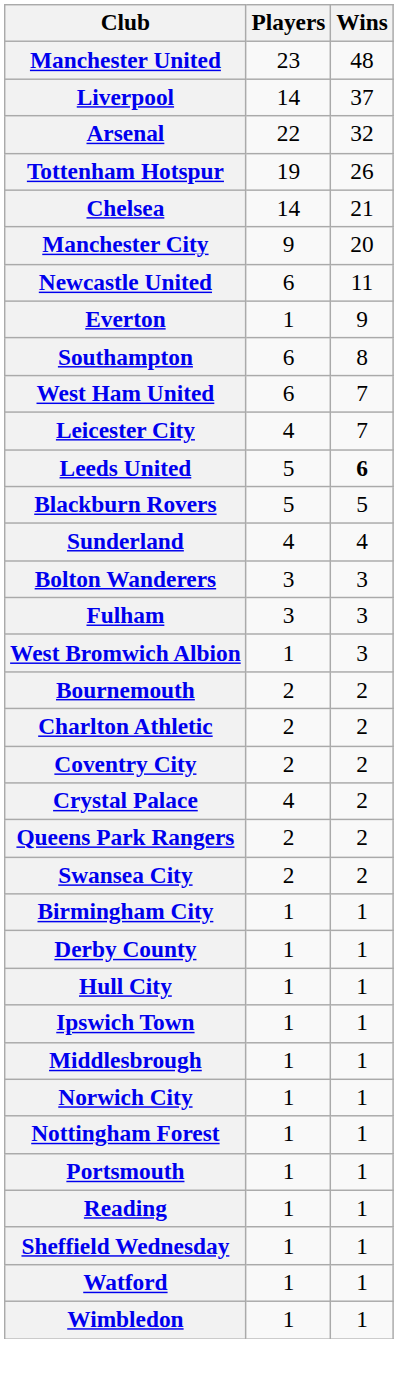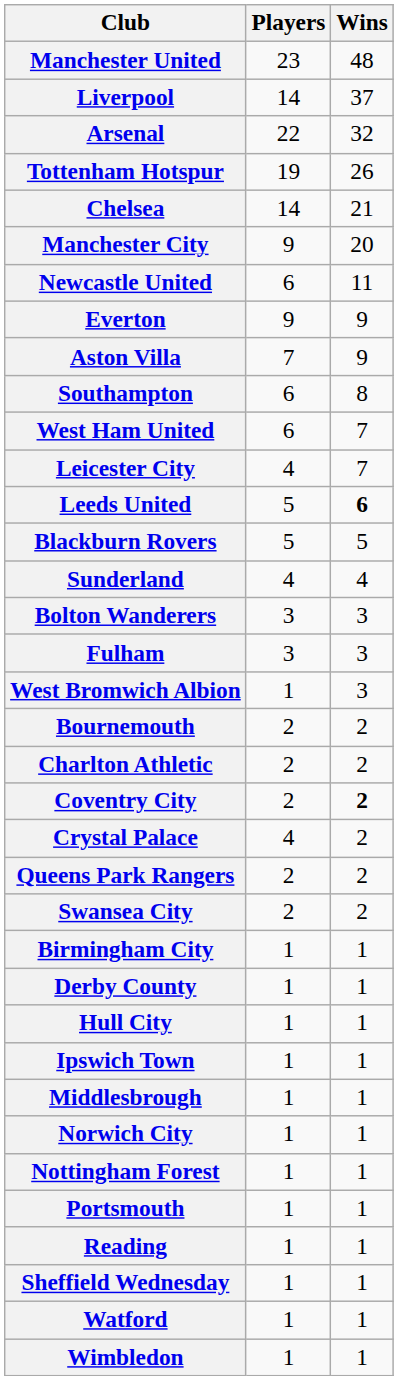Everton | Players: 1 -> 9
+ row: Aston Villa | 7 | 9
Coventry City | Wins: normal -> bold
